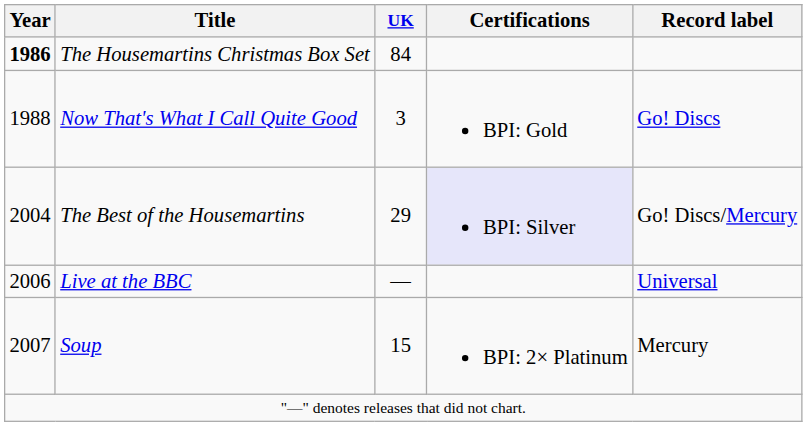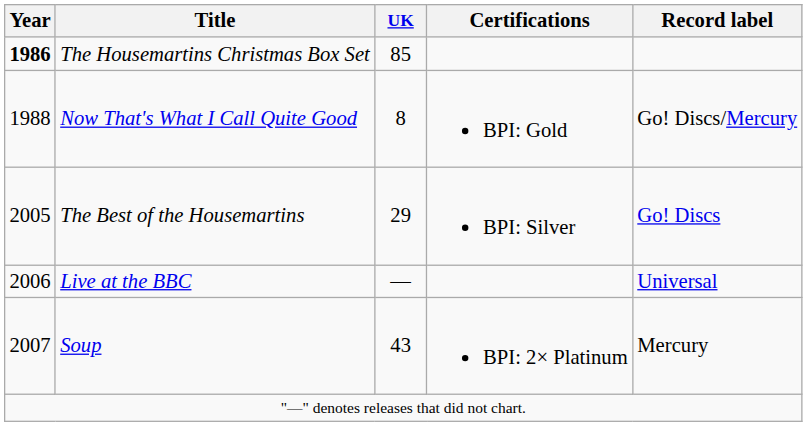The Housemartins Christmas Box Set | UK: 84 -> 85
Now That's What I Call Quite Good | UK: 3 -> 8
Now That's What I Call Quite Good | Record label: Go! Discs -> Go! Discs/Mercury
The Best of the Housemartins | Year: 2004 -> 2005
The Best of the Housemartins | Certifications: lavender background -> no background
The Best of the Housemartins | Record label: Go! Discs/Mercury -> Go! Discs
Soup | UK: 15 -> 43
